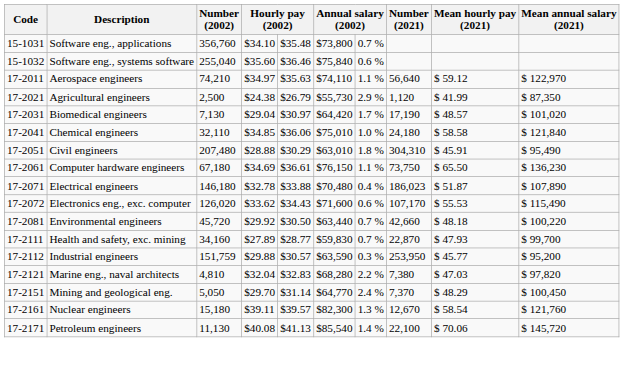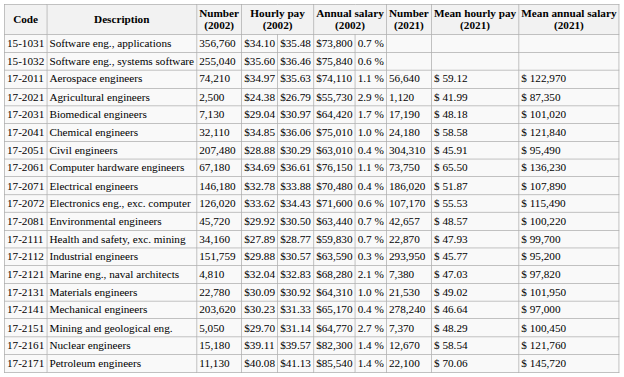Biomedical engineers | Mean hourly pay (2021): $ 48.57 -> $ 48.18
Civil engineers | column 7: 1.8 % -> 0.4 %
Electrical engineers | Number (2021): 186,023 -> 186,020
Environmental engineers | Number (2021): 42,660 -> 42,657
Environmental engineers | Mean hourly pay (2021): $ 48.18 -> $ 48.57
Industrial engineers | Number (2021): 253,950 -> 293,950
Marine eng., naval architects | column 7: 2.2 % -> 2.1 %
+ row: 17-2131 | Materials engineers | 22,780 | $30.09 | $30.92 | $64,310 | 1.0 % | 21,530 | $ 49.02 | $ 101,950
+ row: 17-2141 | Mechanical engineers | 203,620 | $30.23 | $31.33 | $65,170 | 0.4 % | 278,240 | $ 46.64 | $ 97,000
Mining and geological eng. | column 7: 2.4 % -> 2.7 %
Nuclear engineers | column 7: 1.3 % -> 1.4 %
